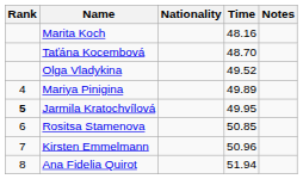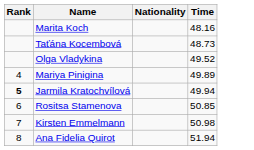- column: Notes
Taťána Kocembová | Time: 48.70 -> 48.73
Jarmila Kratochvílová | Time: 49.95 -> 49.94
Kirsten Emmelmann | Time: 50.96 -> 50.98
